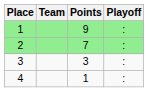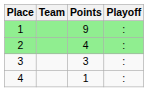2 | Points: 7 -> 4
